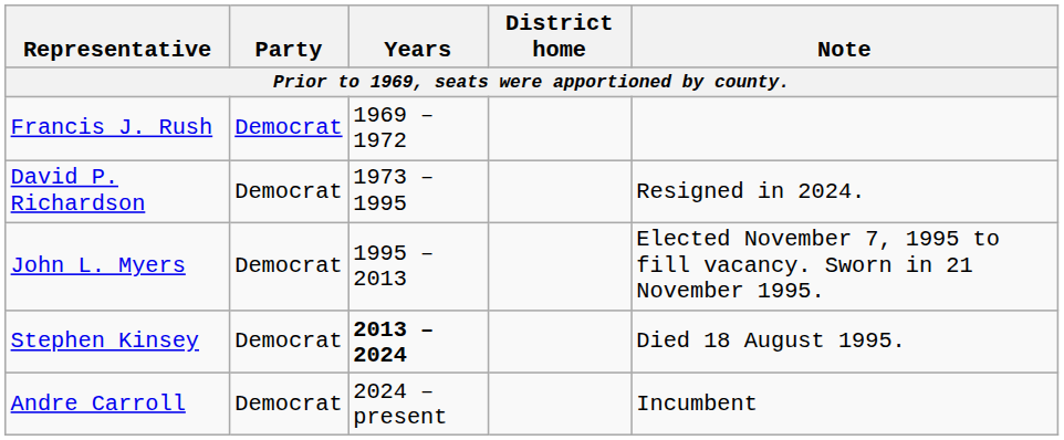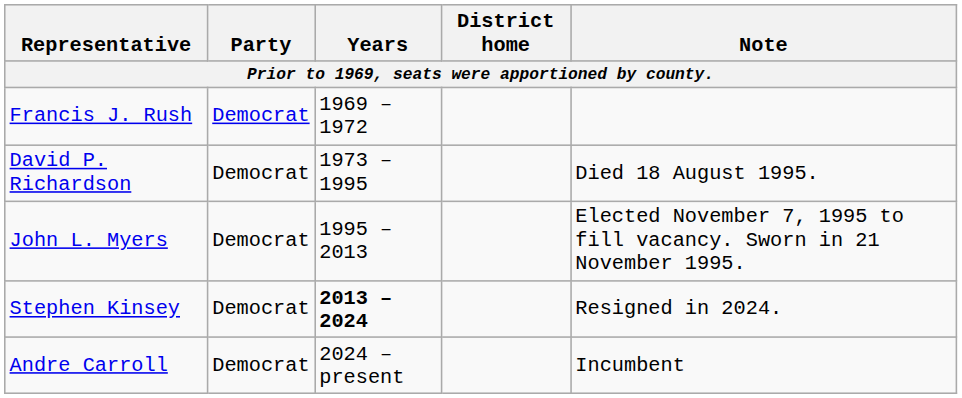David P. Richardson | Note: Resigned in 2024. -> Died 18 August 1995.
Stephen Kinsey | Note: Died 18 August 1995. -> Resigned in 2024.
